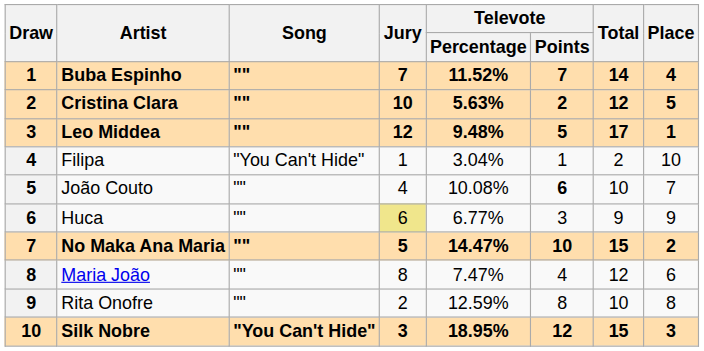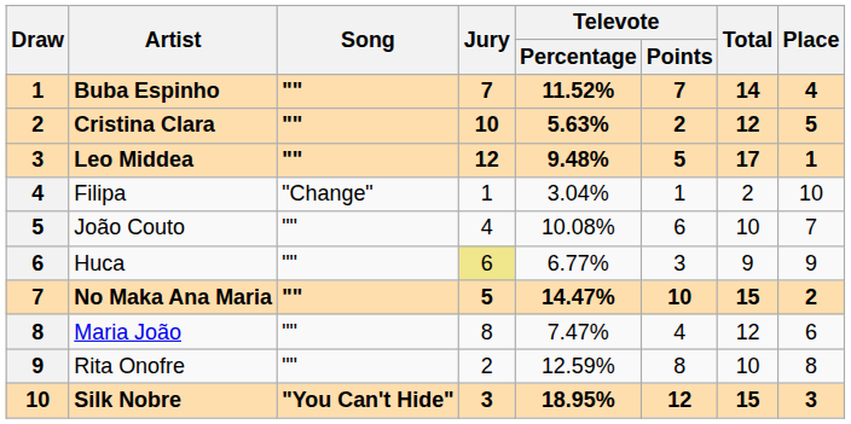Filipa | Song: "You Can't Hide" -> "Change"
João Couto | Televote / Points: bold -> normal
